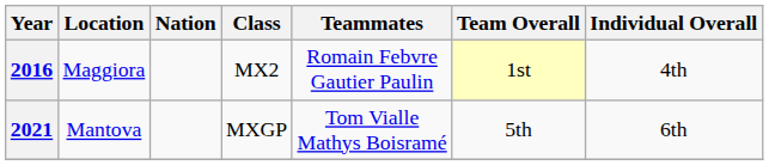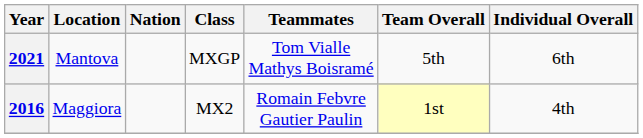rows swapped: 2016 <-> 2021
